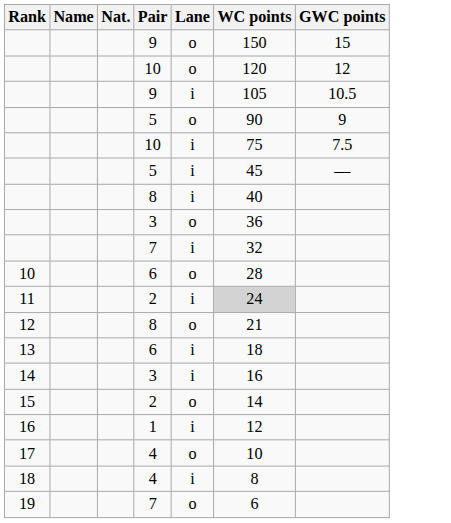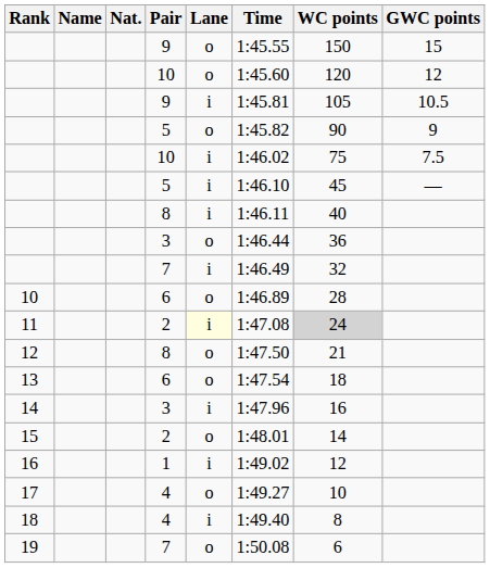+ column: Time | 1:45.55 | 1:45.60 | 1:45.81 | 1:45.82 | 1:46.02 | 1:46.10 | 1:46.11 | 1:46.44 | 1:46.49 | 1:46.89 | 1:47.08 | 1:47.50 | 1:47.54 | 1:47.96 | 1:48.01 | 1:49.02 | 1:49.27 | 1:49.40 | 1:50.08
11 | Lane: no background -> lightyellow background
13 | Lane: i -> o
